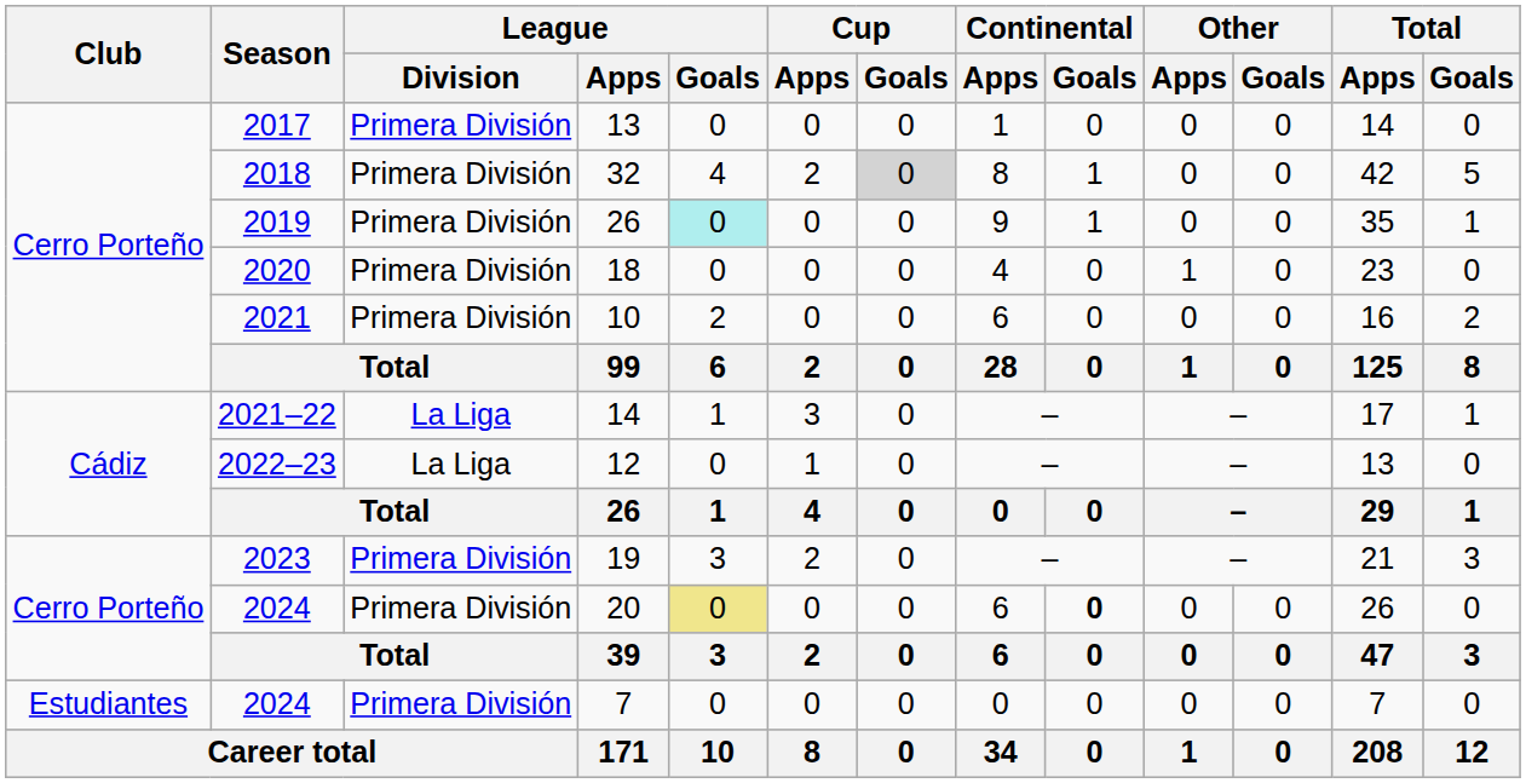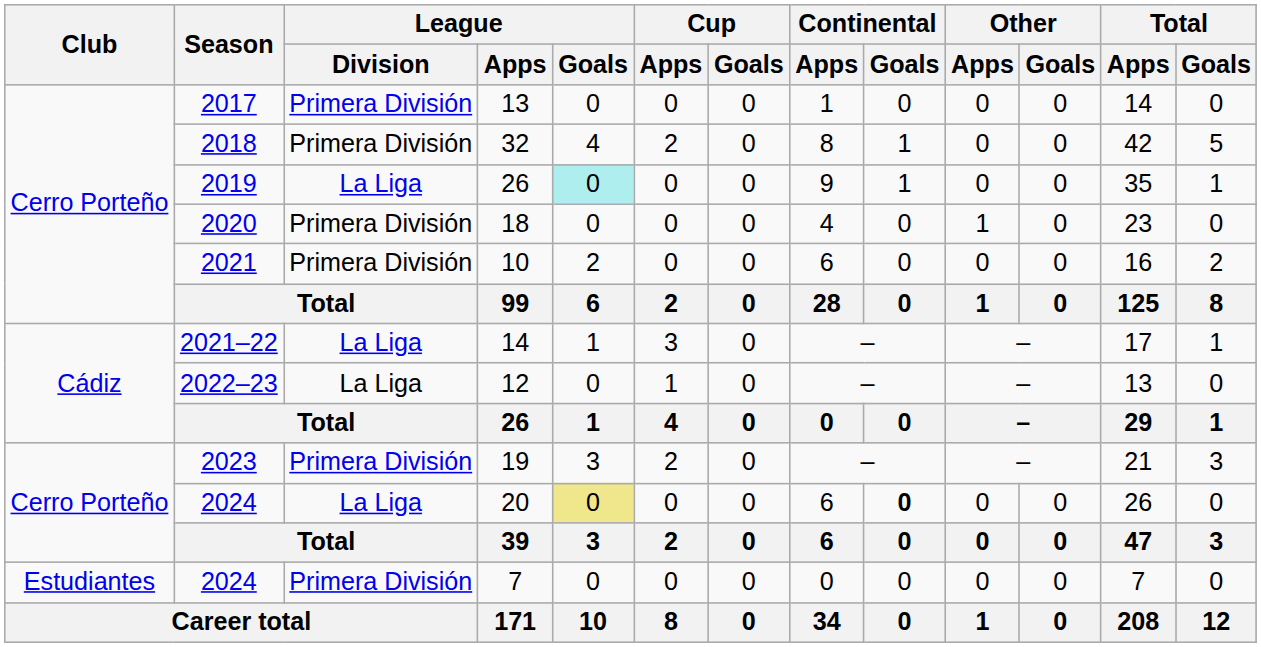32 | Cup / Goals: lightgrey background -> no background
2019 / 26 | League / Division: Primera División -> La Liga
20 | League / Division: Primera División -> La Liga
